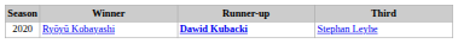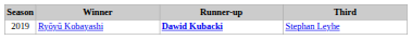Ryōyū Kobayashi | Season: 2020 -> 2019
